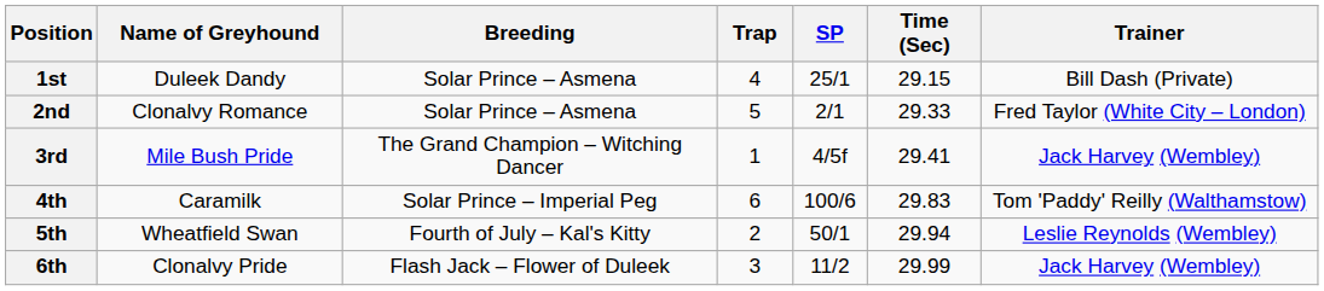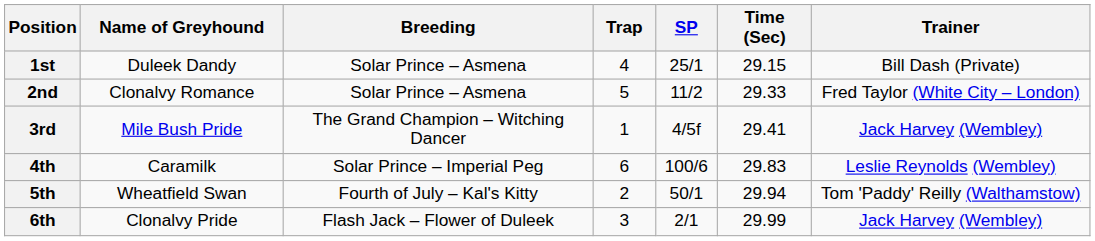2nd | SP: 2/1 -> 11/2
4th | Trainer: Tom 'Paddy' Reilly (Walthamstow) -> Leslie Reynolds (Wembley)
5th | Trainer: Leslie Reynolds (Wembley) -> Tom 'Paddy' Reilly (Walthamstow)
6th | SP: 11/2 -> 2/1
